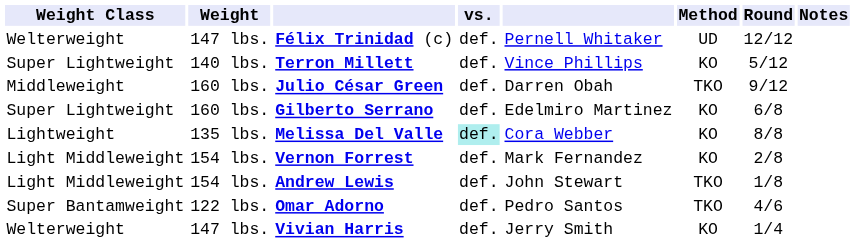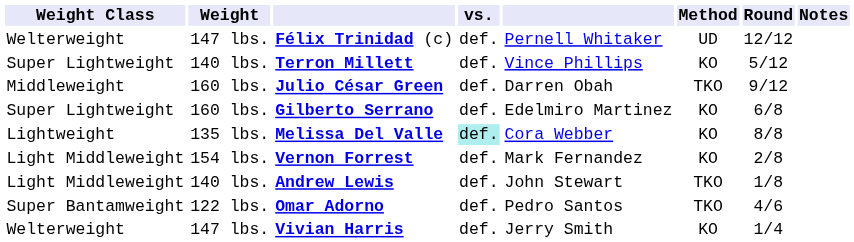Andrew Lewis | Weight: 154 lbs. -> 140 lbs.
